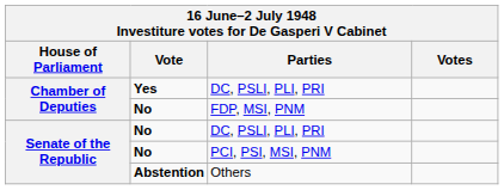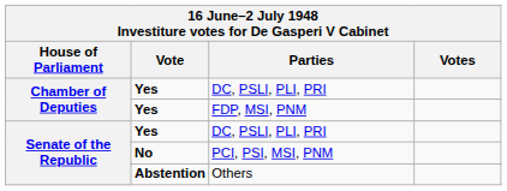FDP, MSI, PNM | Vote: No -> Yes
Senate of the Republic / DC, PSLI, PLI, PRI | Vote: No -> Yes
